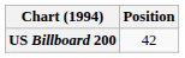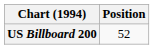US Billboard 200 | Position: 42 -> 52
